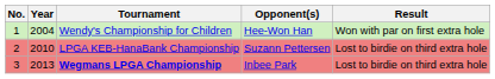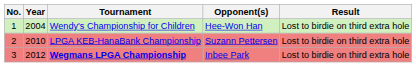Wendy's Championship for Children | Result: Won with par on first extra hole -> Lost to birdie on third extra hole
Wegmans LPGA Championship | Year: 2013 -> 2012
